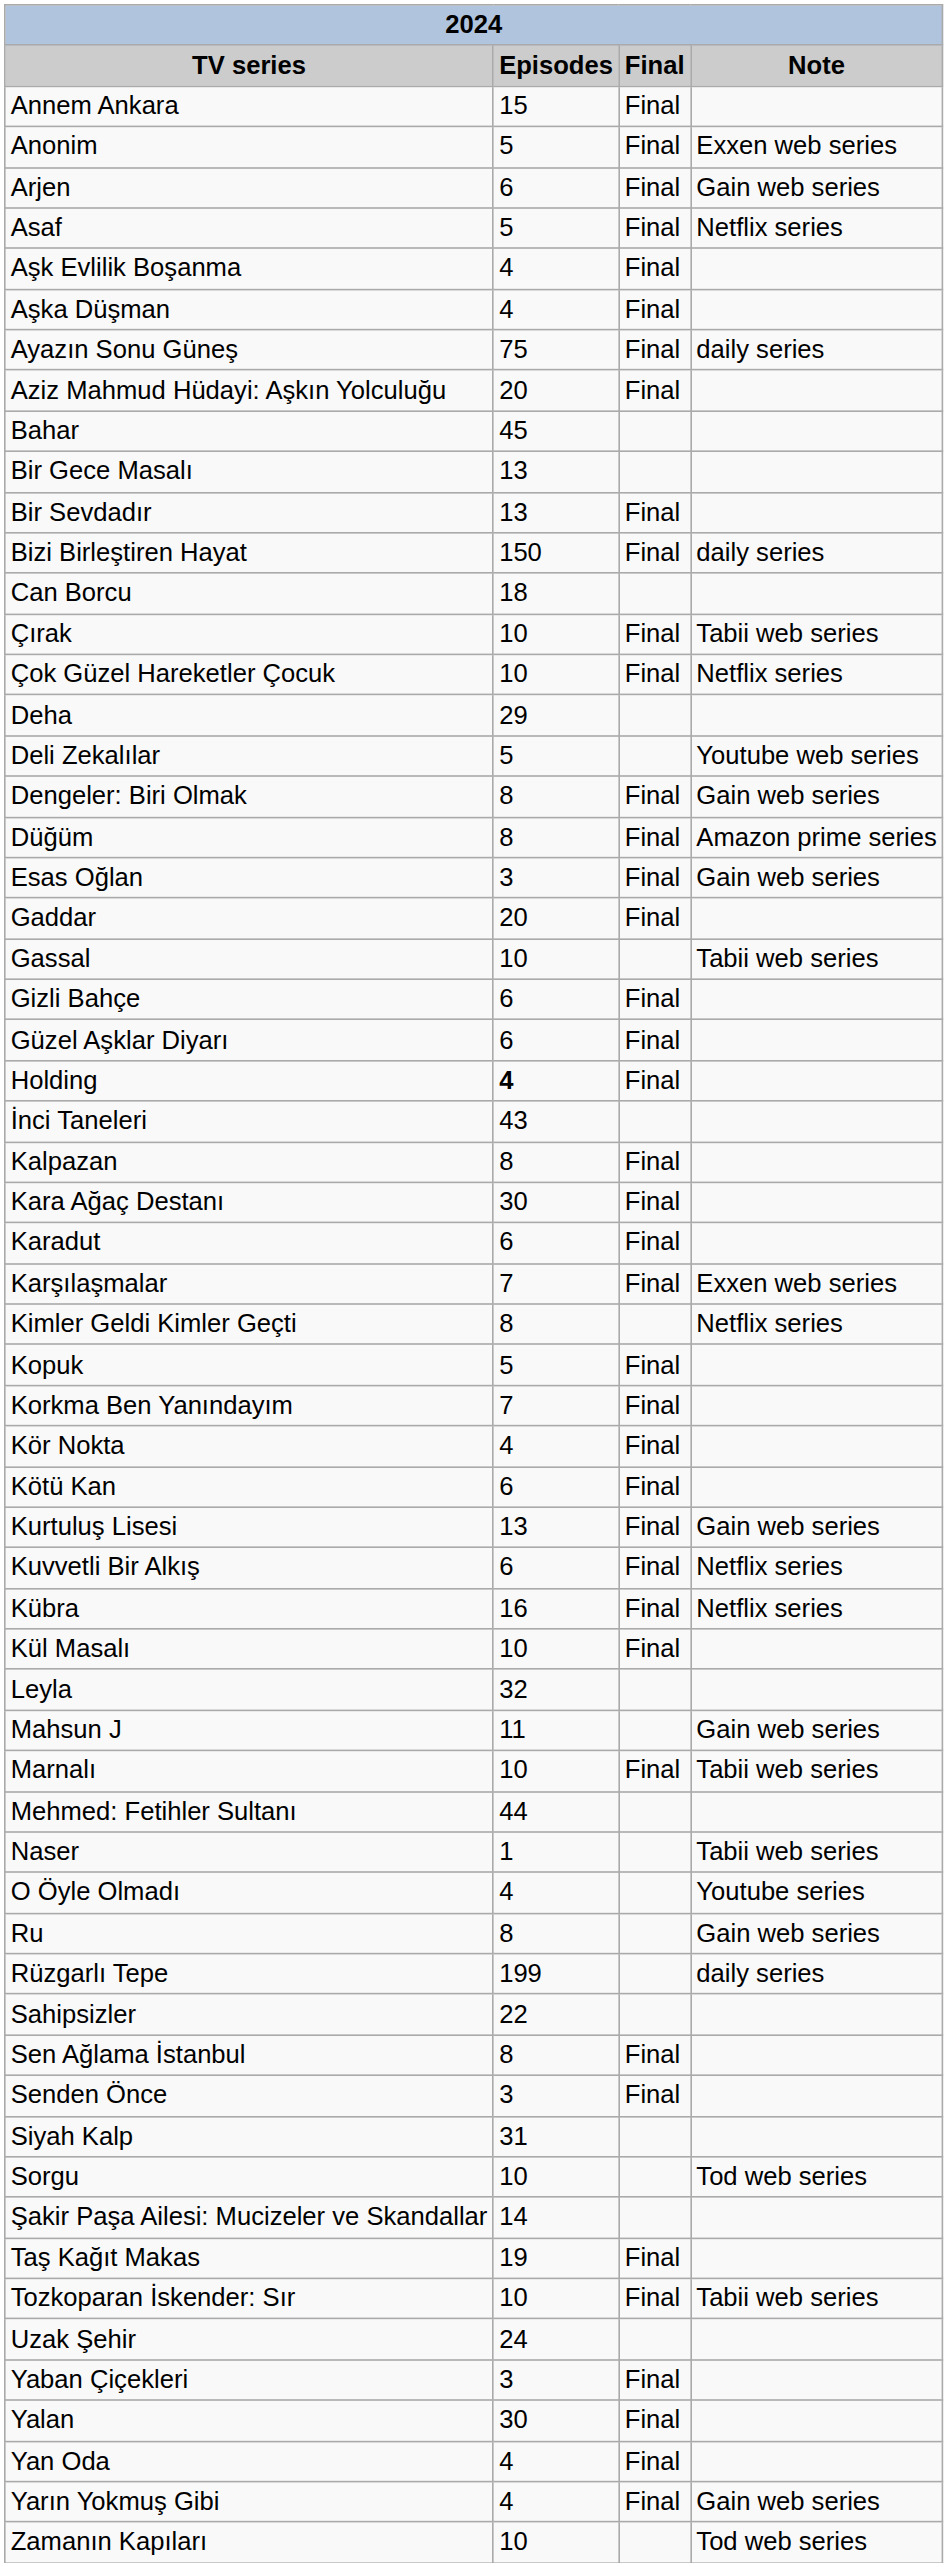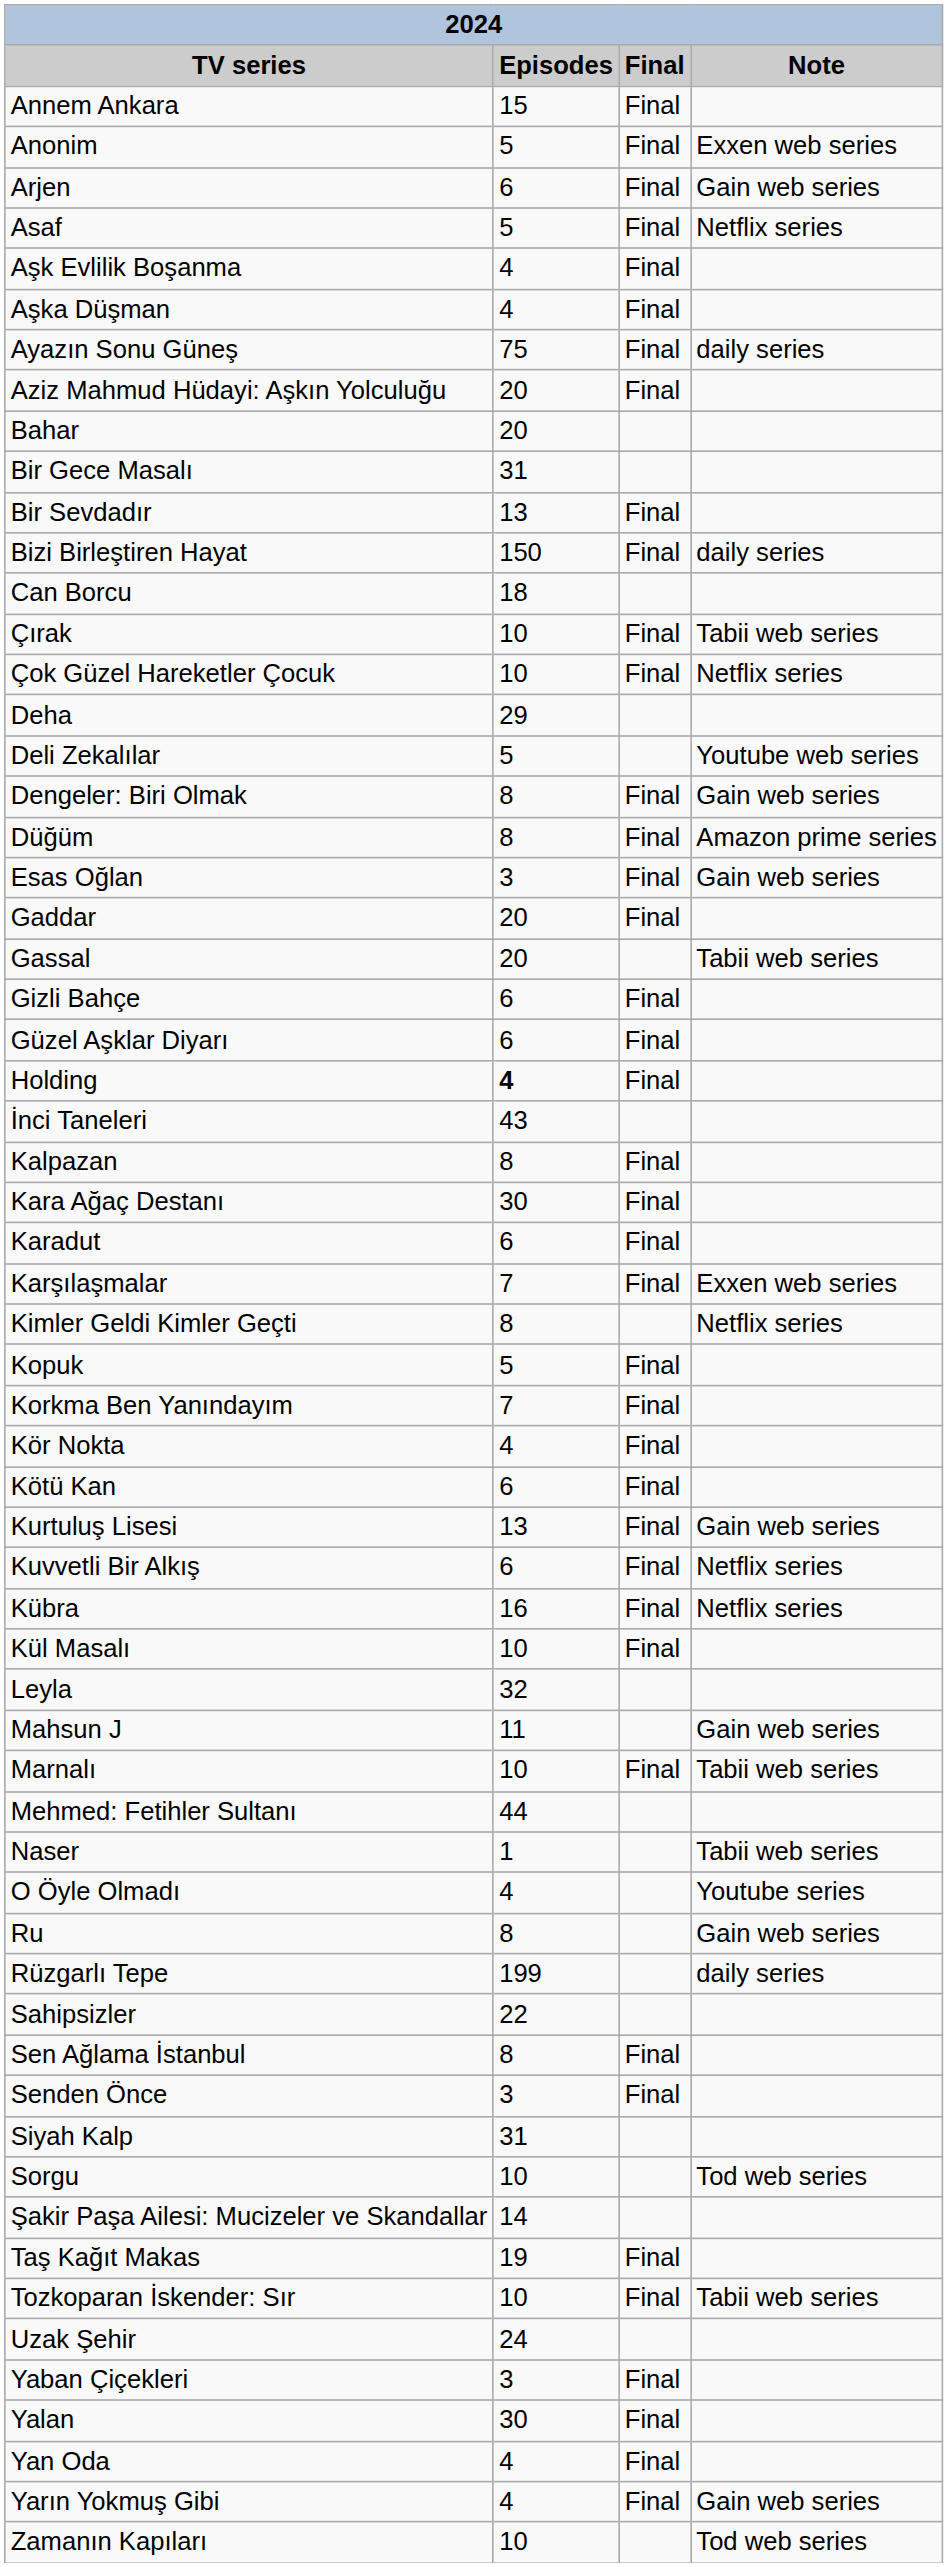Bahar | Episodes: 45 -> 20
Bir Gece Masalı | Episodes: 13 -> 31
Gassal | Episodes: 10 -> 20
